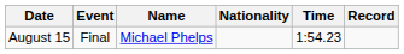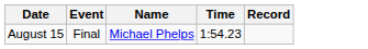- column: Nationality
